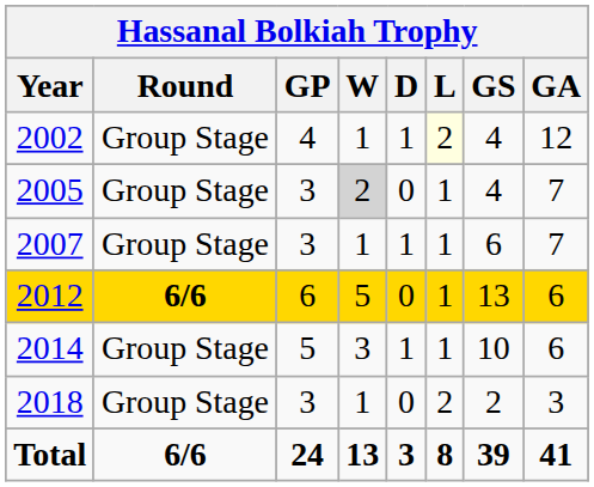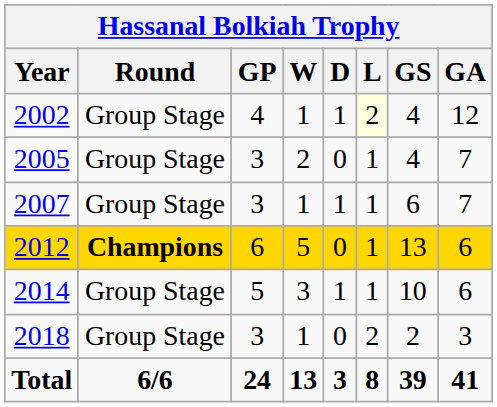2005 | W: lightgrey background -> no background
2012 | Round: 6/6 -> Champions
